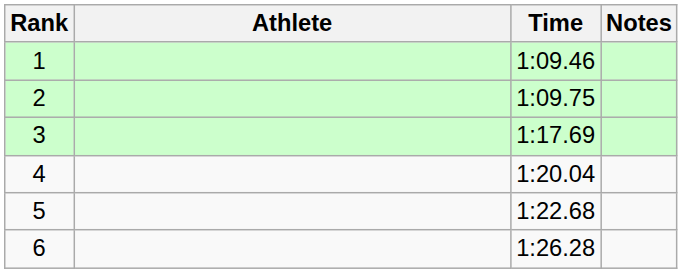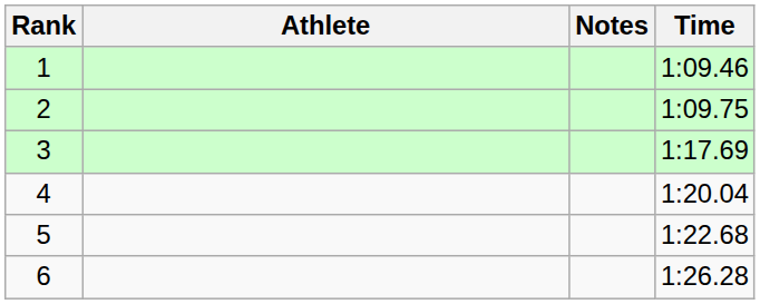columns swapped: Time <-> Notes
